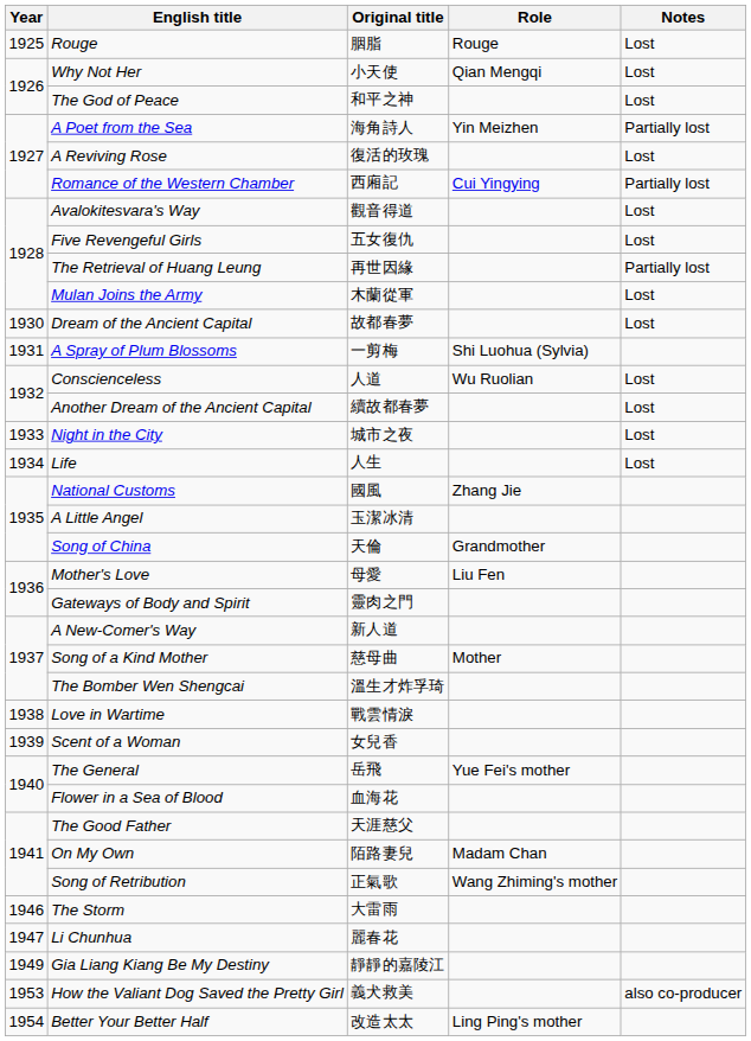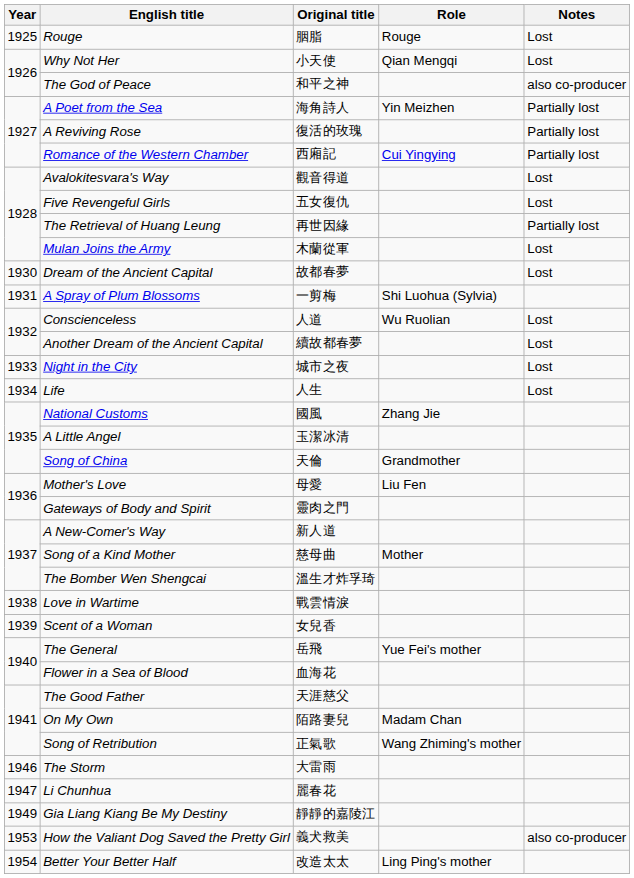The God of Peace | Notes: Lost -> also co-producer
A Reviving Rose | Notes: Lost -> Partially lost
